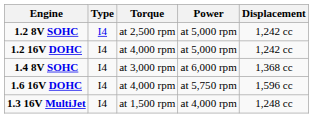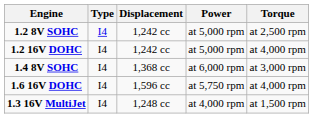columns swapped: Displacement <-> Torque
